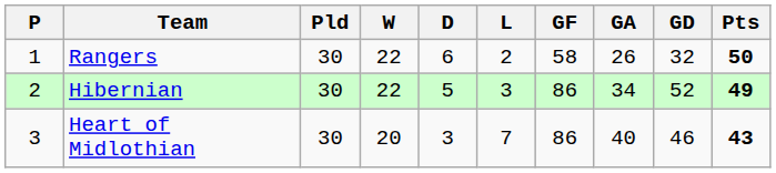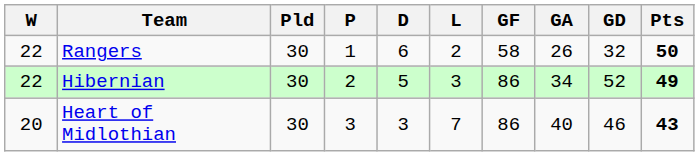columns swapped: P <-> W
